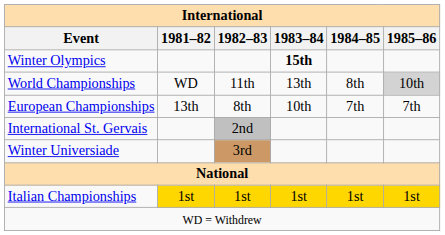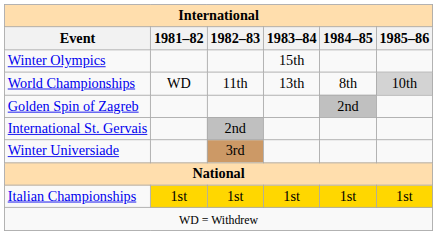Winter Olympics | 1983–84: bold -> normal
- row: European Championships | 13th | 8th | 10th | 7th | 7th
+ row: Golden Spin of Zagreb | 2nd
